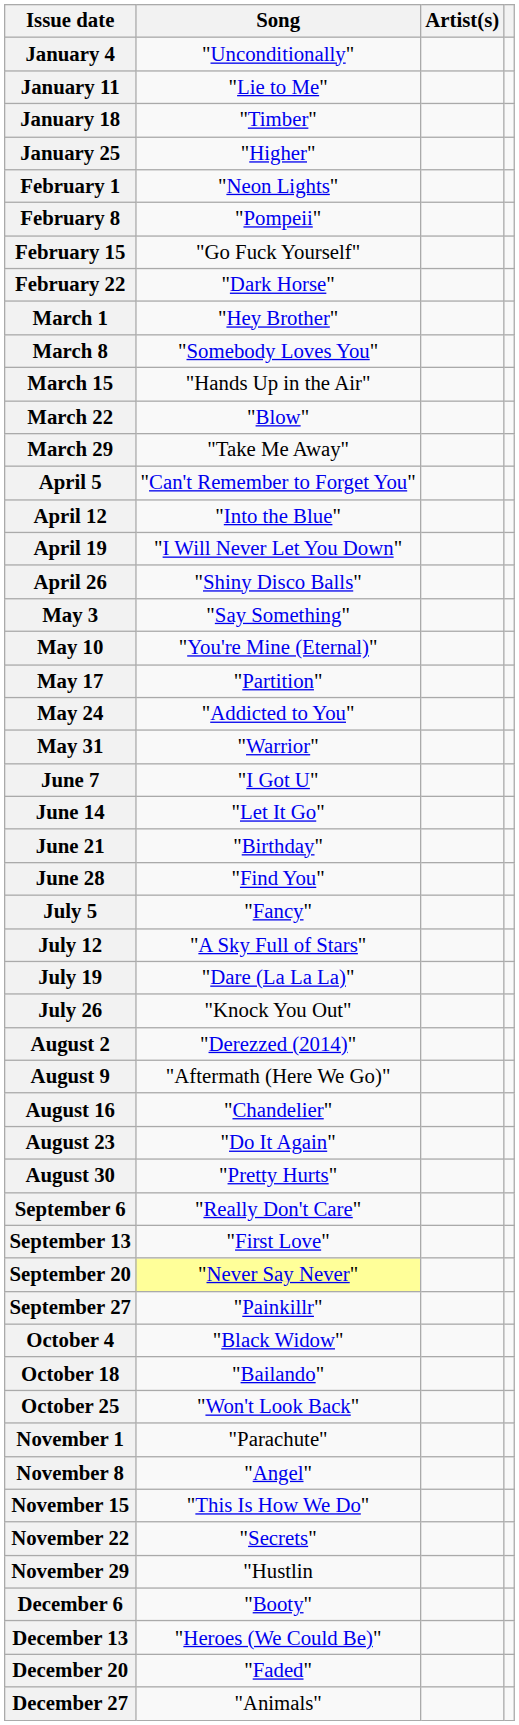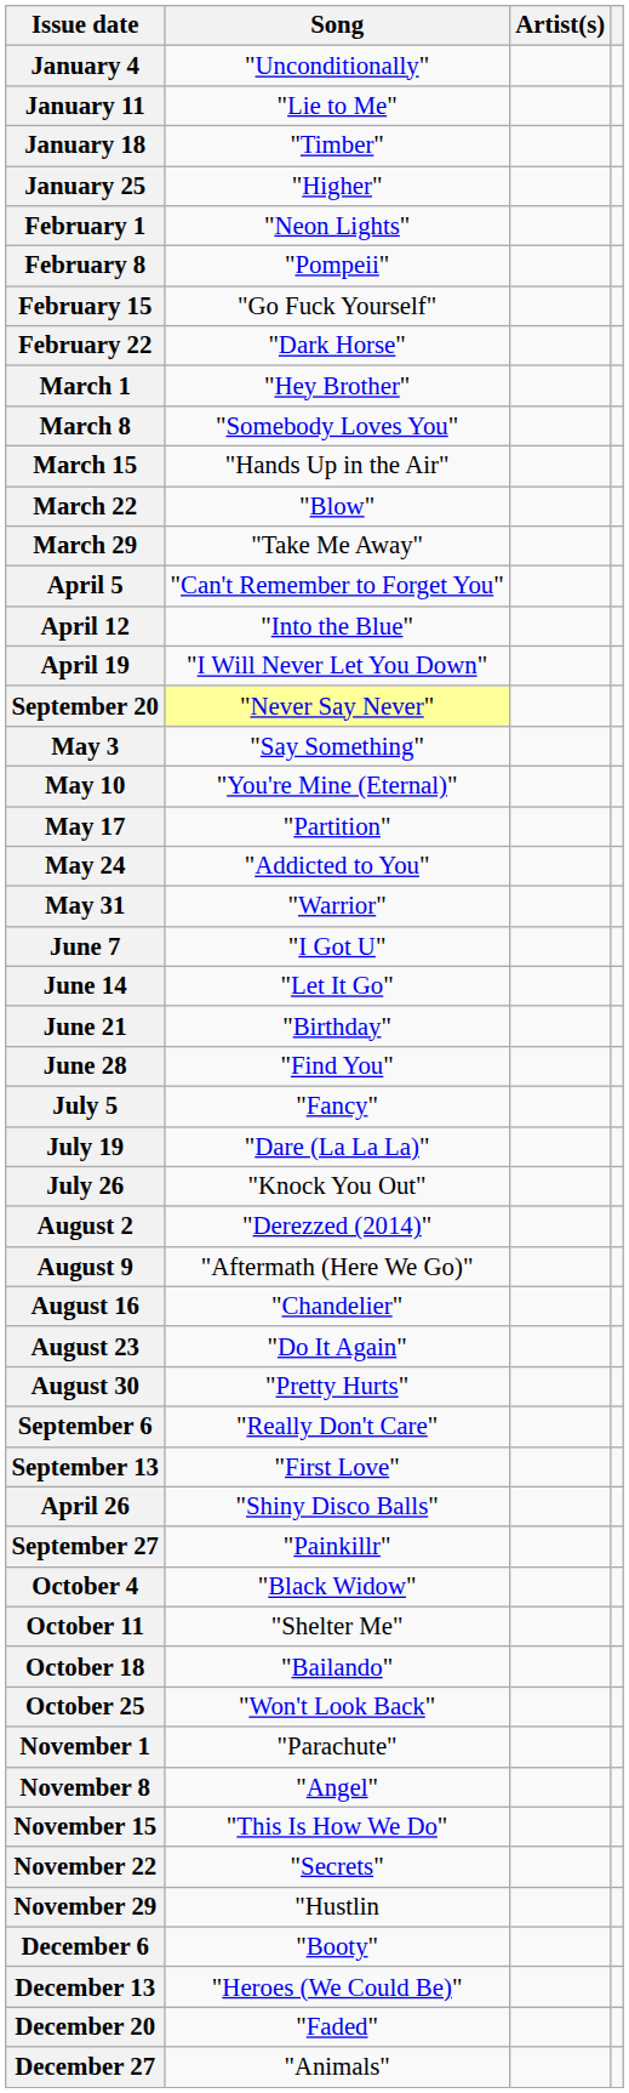rows swapped: April 26 <-> September 20
- row: July 12 | "A Sky Full of Stars"
+ row: October 11 | "Shelter Me"
